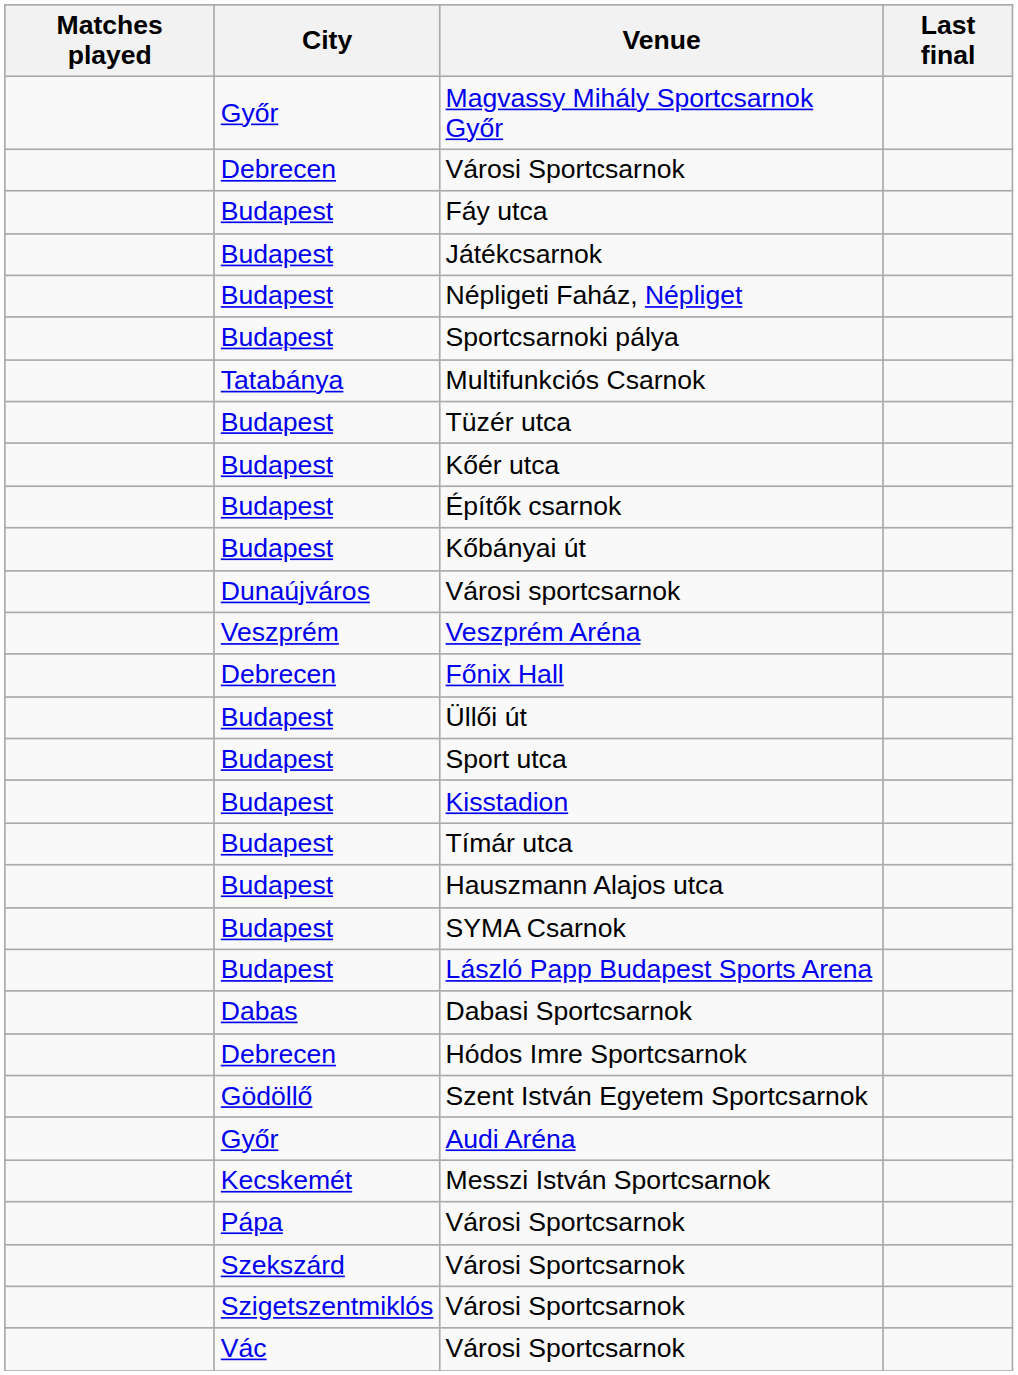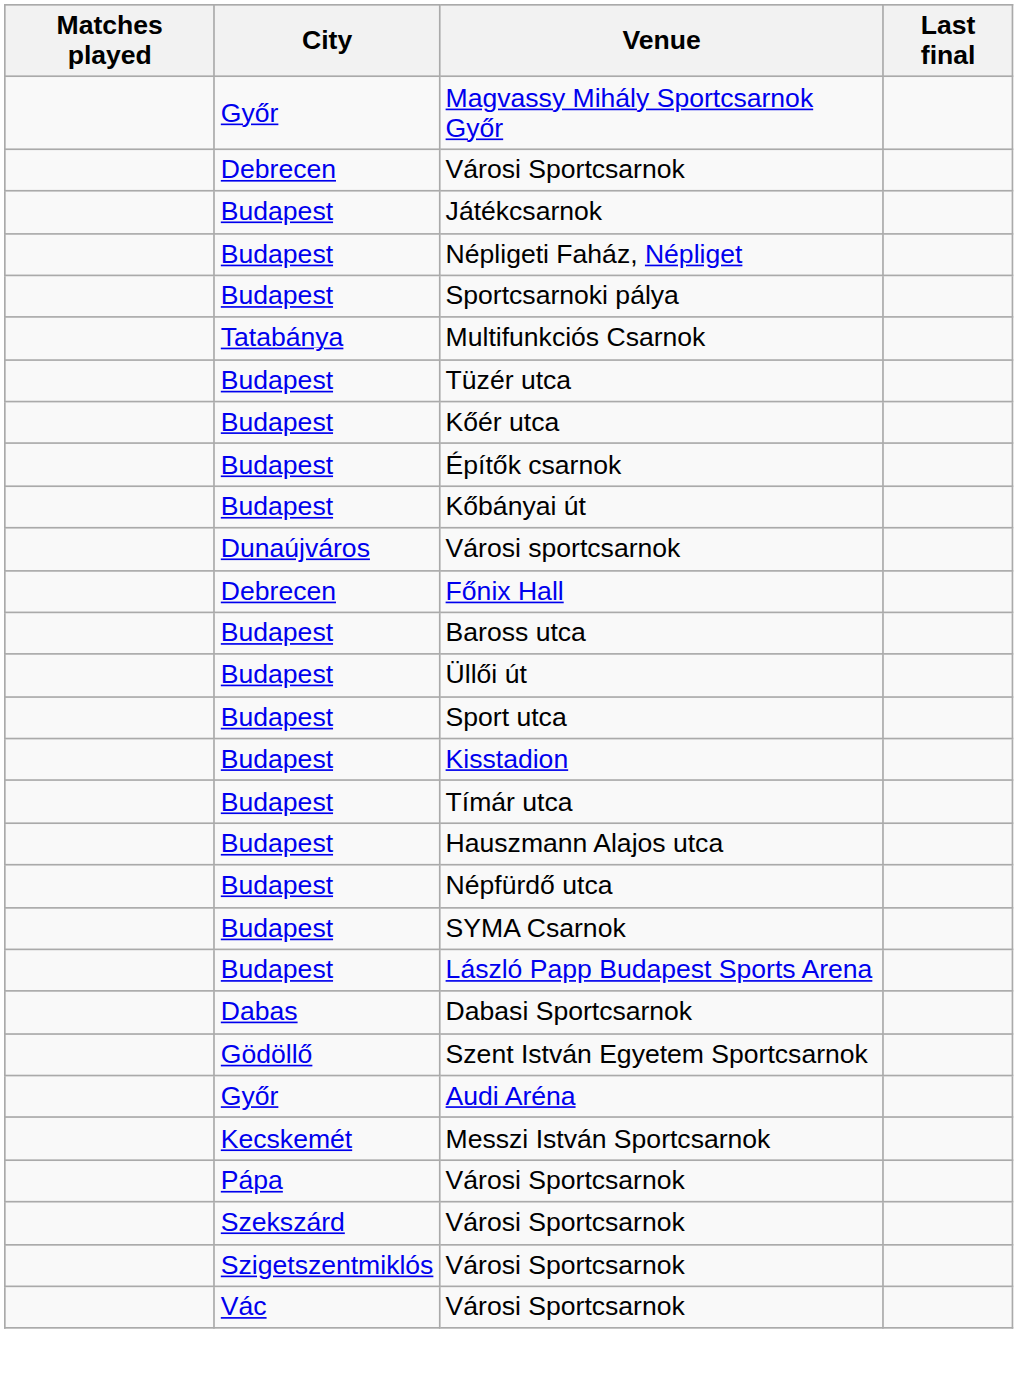- row: Budapest | Fáy utca
- row: Veszprém | Veszprém Aréna
+ row: Budapest | Baross utca
+ row: Budapest | Népfürdő utca
- row: Debrecen | Hódos Imre Sportcsarnok
